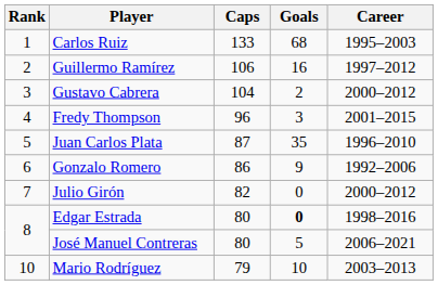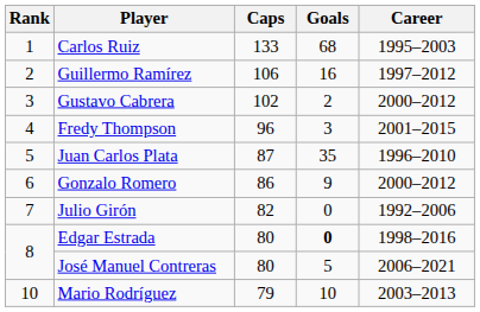Gustavo Cabrera | Caps: 104 -> 102
Gonzalo Romero | Career: 1992–2006 -> 2000–2012
Julio Girón | Career: 2000–2012 -> 1992–2006
